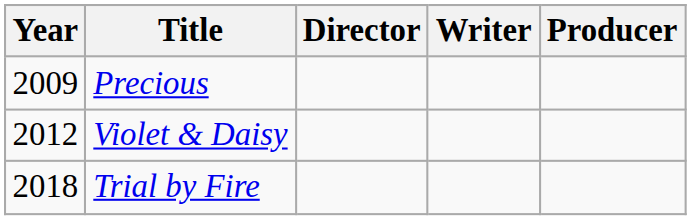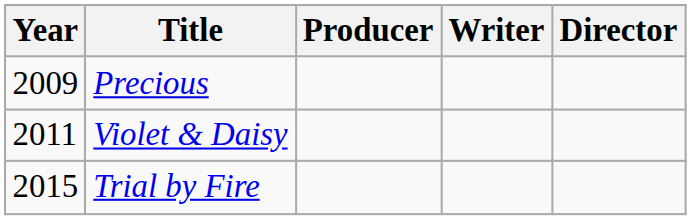columns swapped: Director <-> Producer
Violet & Daisy | Year: 2012 -> 2011
Trial by Fire | Year: 2018 -> 2015
